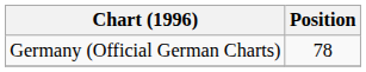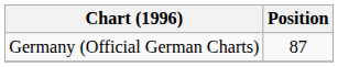Germany (Official German Charts) | Position: 78 -> 87
